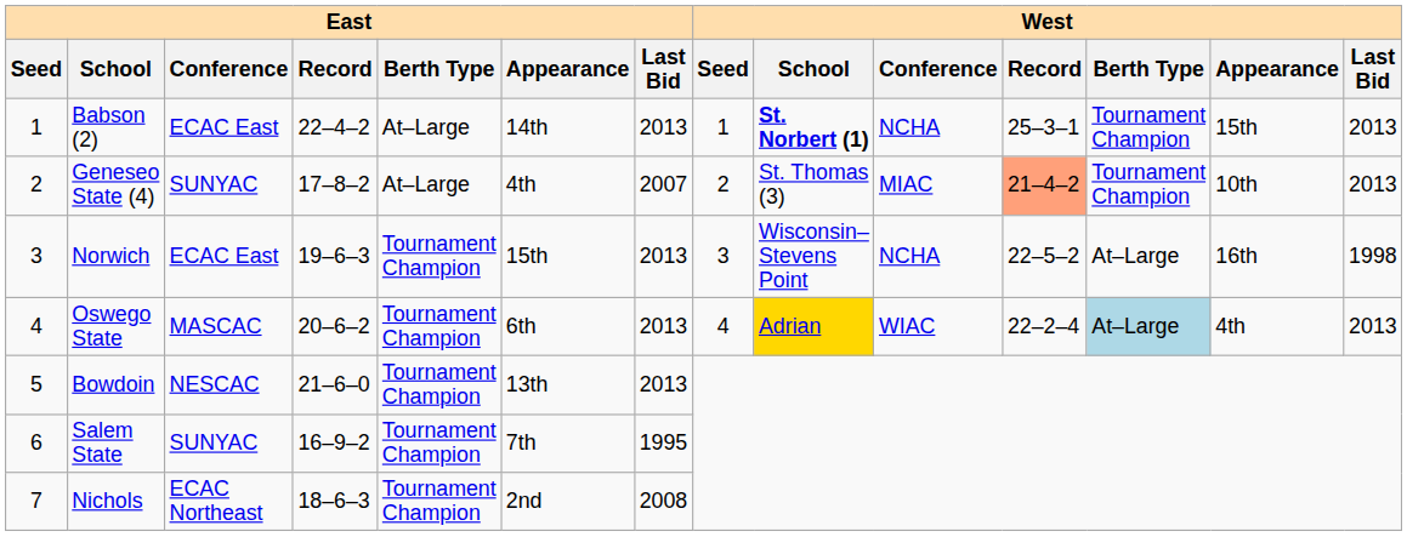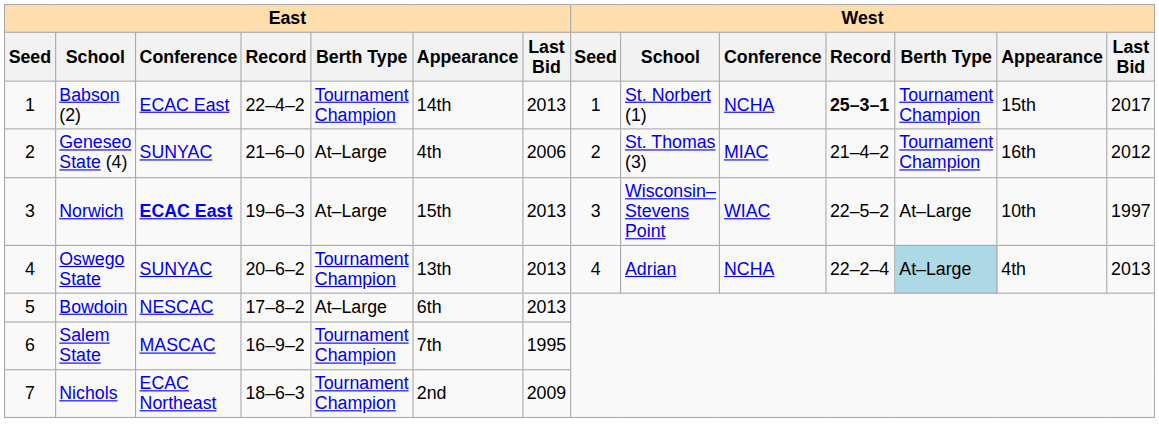Babson (2) | East / Berth Type: At–Large -> Tournament Champion
Babson (2) | West / School: bold -> normal
Babson (2) | West / Record: normal -> bold
Babson (2) | West / Last Bid: 2013 -> 2017
Geneseo State (4) | East / Record: 17–8–2 -> 21–6–0
Geneseo State (4) | East / Last Bid: 2007 -> 2006
Geneseo State (4) | West / Record: lightsalmon background -> no background
Geneseo State (4) | West / Appearance: 10th -> 16th
Geneseo State (4) | West / Last Bid: 2013 -> 2012
Norwich | East / Conference: normal -> bold
Norwich | East / Berth Type: Tournament Champion -> At–Large
Norwich | West / Conference: NCHA -> WIAC
Norwich | West / Appearance: 16th -> 10th
Norwich | West / Last Bid: 1998 -> 1997
Oswego State | East / Conference: MASCAC -> SUNYAC
Oswego State | East / Appearance: 6th -> 13th
Oswego State | West / School: gold background -> no background
Oswego State | West / Conference: WIAC -> NCHA
Bowdoin | East / Record: 21–6–0 -> 17–8–2
Bowdoin | East / Berth Type: Tournament Champion -> At–Large
Bowdoin | East / Appearance: 13th -> 6th
Salem State | East / Conference: SUNYAC -> MASCAC
Nichols | East / Last Bid: 2008 -> 2009
